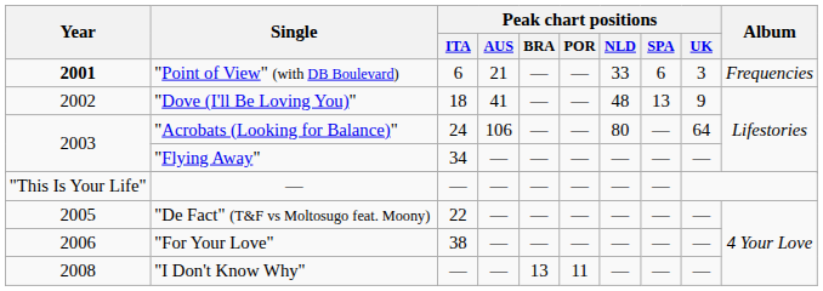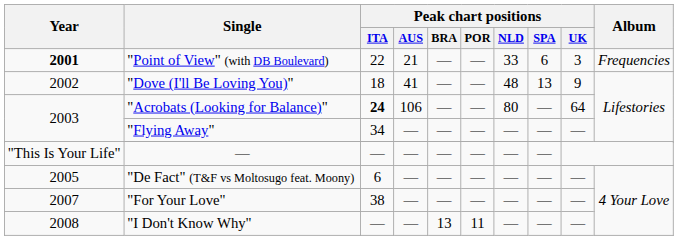"Point of View" (with DB Boulevard) | Peak chart positions / ITA: 6 -> 22
"Acrobats (Looking for Balance)" | Peak chart positions / ITA: normal -> bold
"De Fact" (T&F vs Moltosugo feat. Moony) | Peak chart positions / ITA: 22 -> 6
"For Your Love" | Year: 2006 -> 2007
